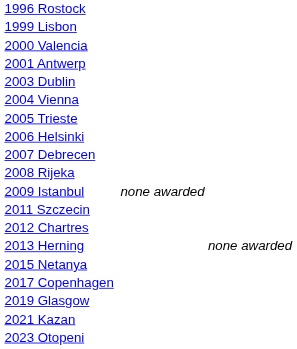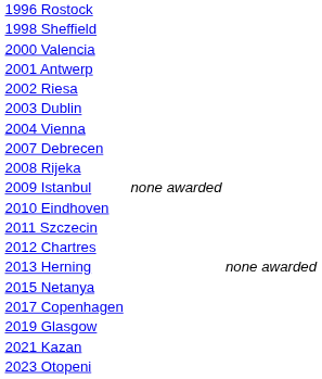+ row: 1998 Sheffield
- row: 1999 Lisbon
+ row: 2002 Riesa
- row: 2005 Trieste
- row: 2006 Helsinki
+ row: 2010 Eindhoven
